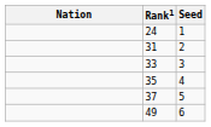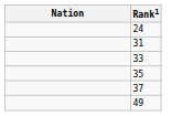- column: Seed | 1 | 2 | 3 | 4 | 5 | 6
